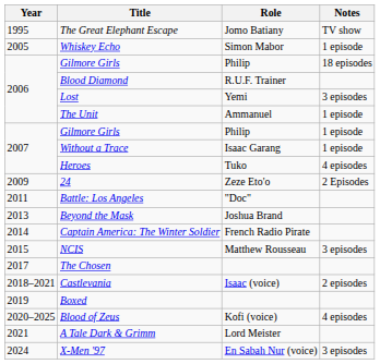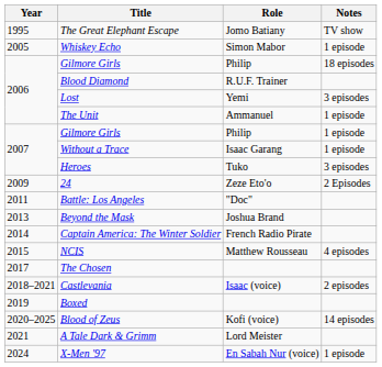Heroes | Notes: 4 episodes -> 3 episodes
NCIS | Notes: 3 episodes -> 4 episodes
Blood of Zeus | Notes: 4 episodes -> 14 episodes
X-Men '97 | Notes: 3 episodes -> 1 episode
